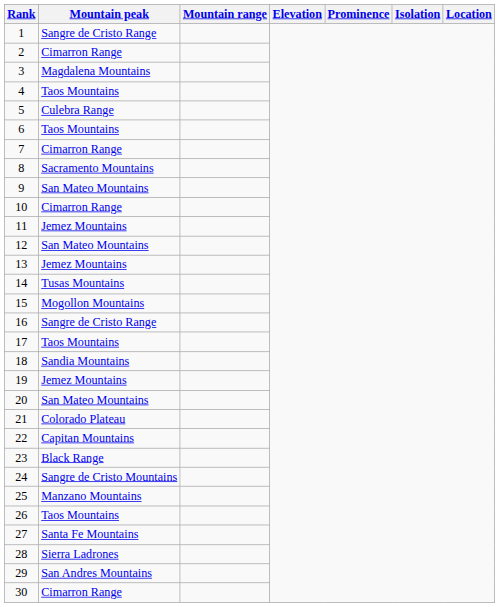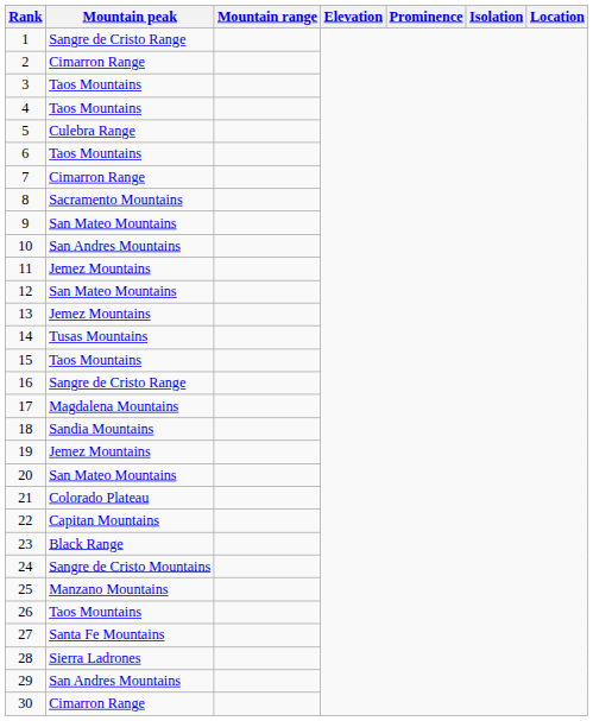3 | Mountain peak: Magdalena Mountains -> Taos Mountains
10 | Mountain peak: Cimarron Range -> San Andres Mountains
15 | Mountain peak: Mogollon Mountains -> Taos Mountains
17 | Mountain peak: Taos Mountains -> Magdalena Mountains
